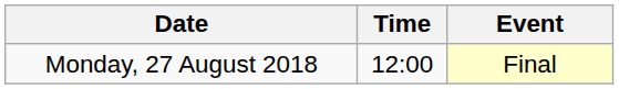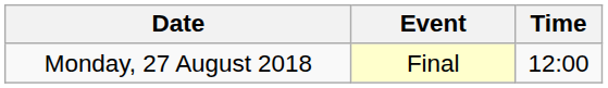columns swapped: Time <-> Event
